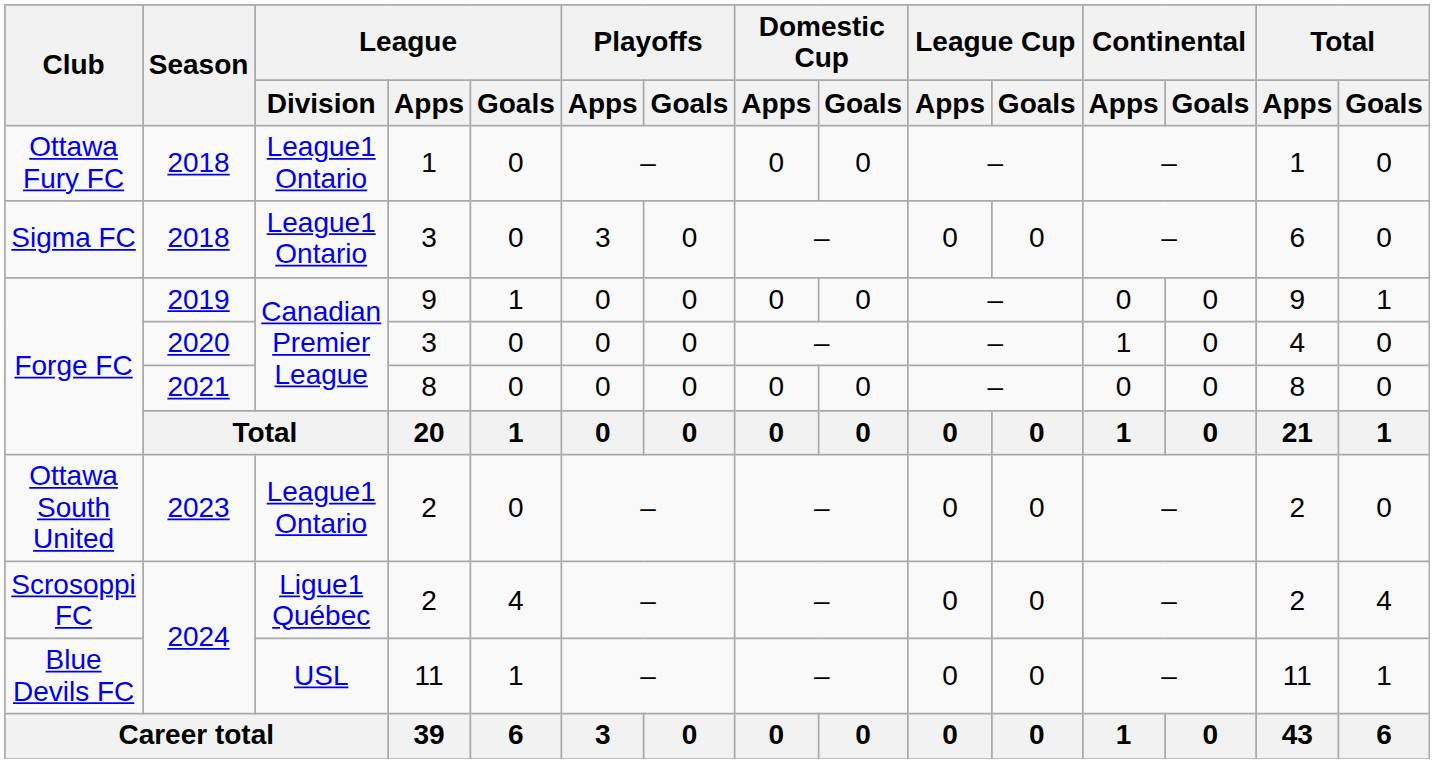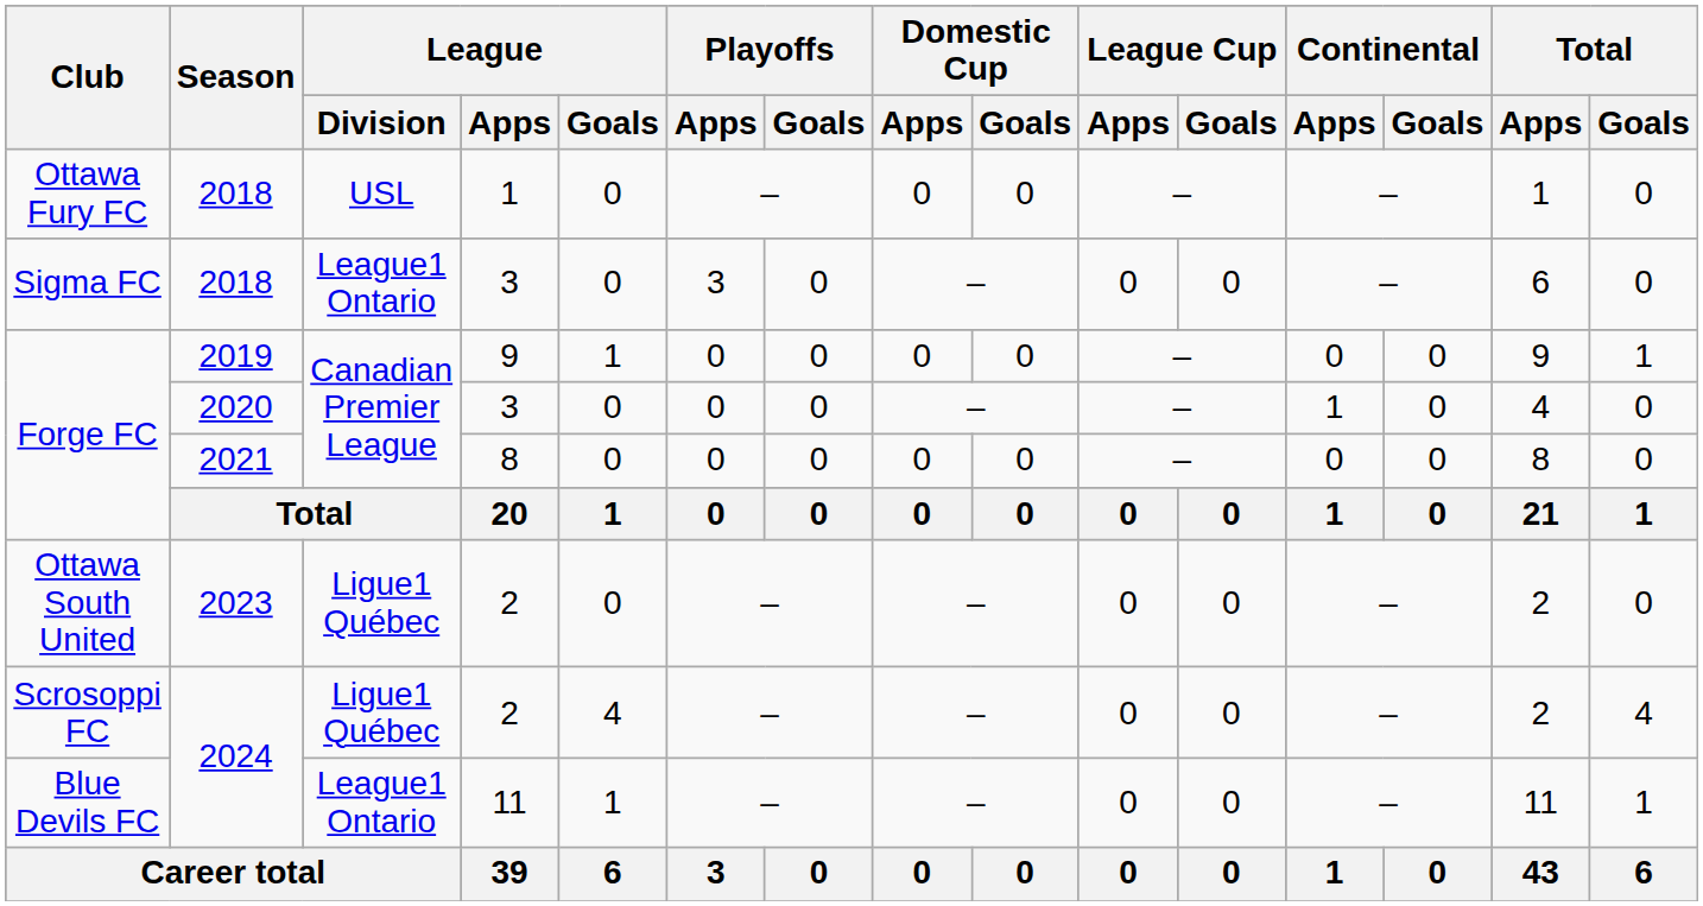Ottawa Fury FC | League / Division: League1 Ontario -> USL
Ottawa South United | League / Division: League1 Ontario -> Ligue1 Québec
Blue Devils FC | League / Division: USL -> League1 Ontario
